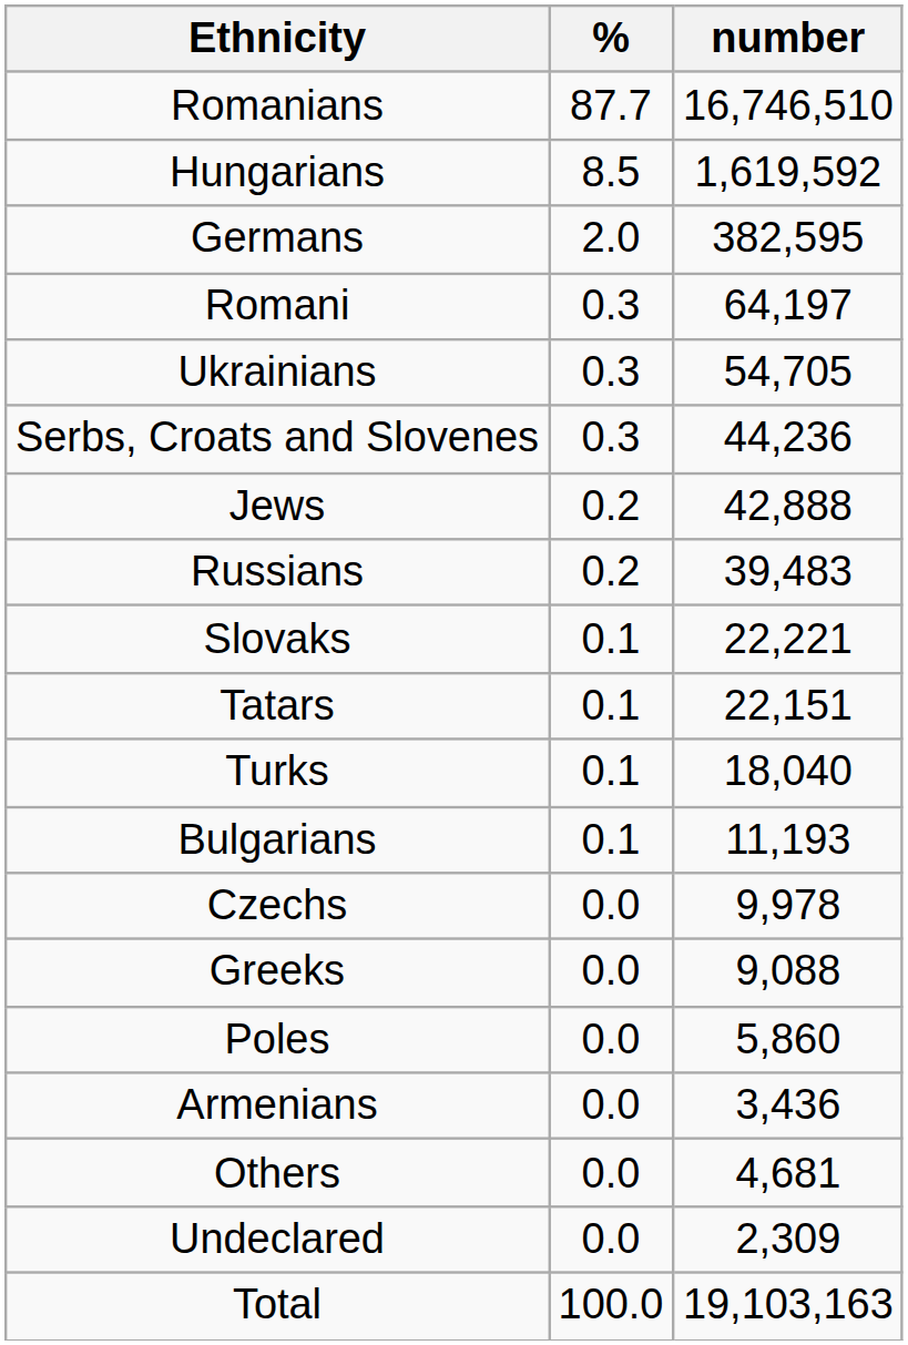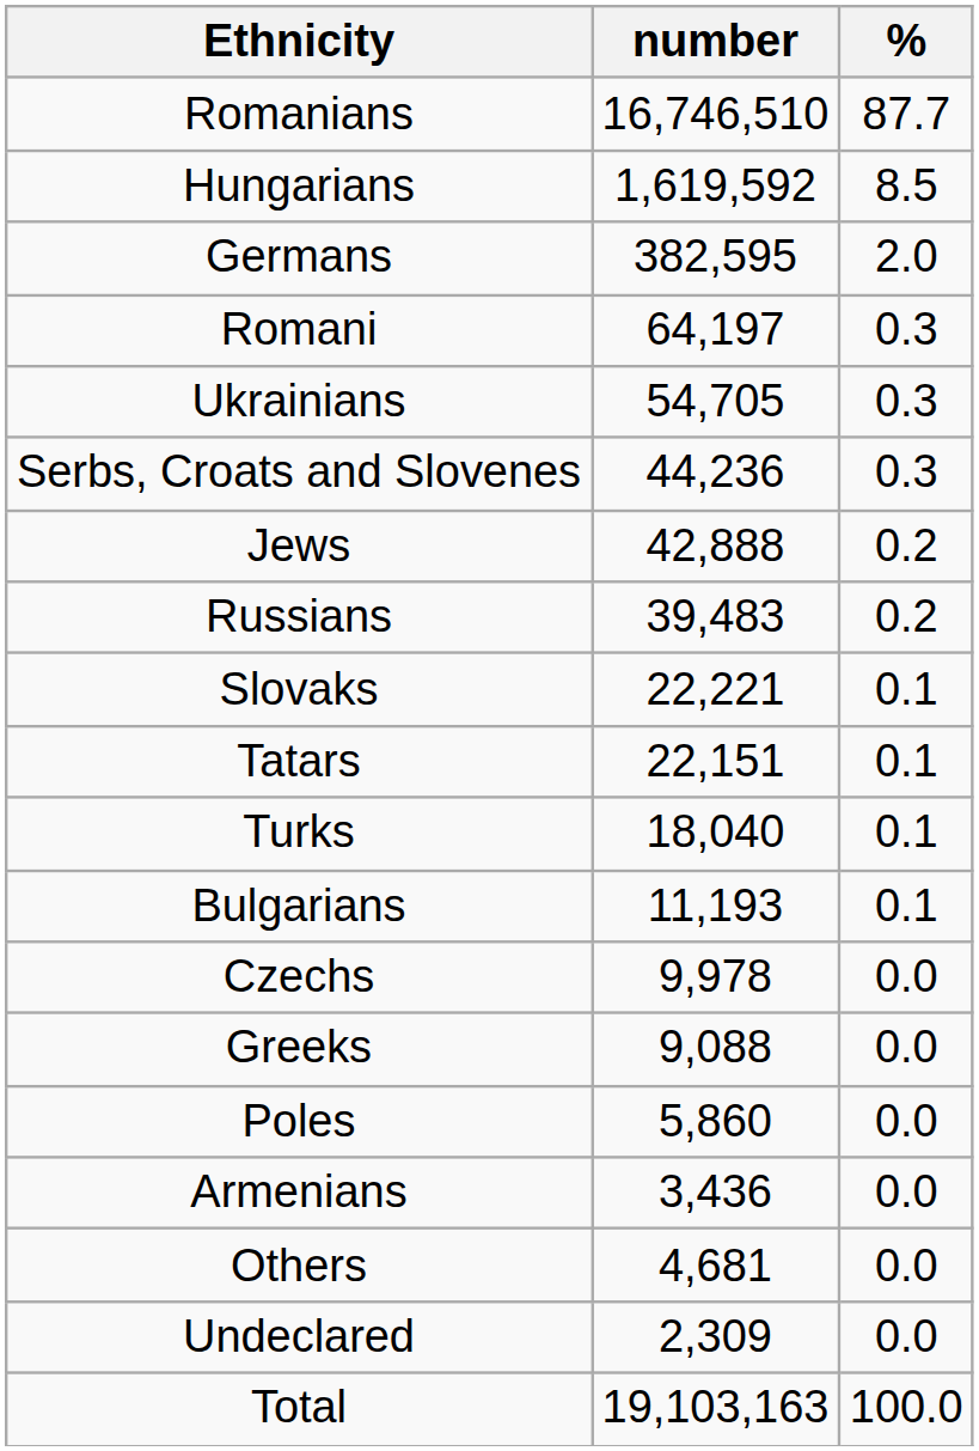columns swapped: number <-> %
